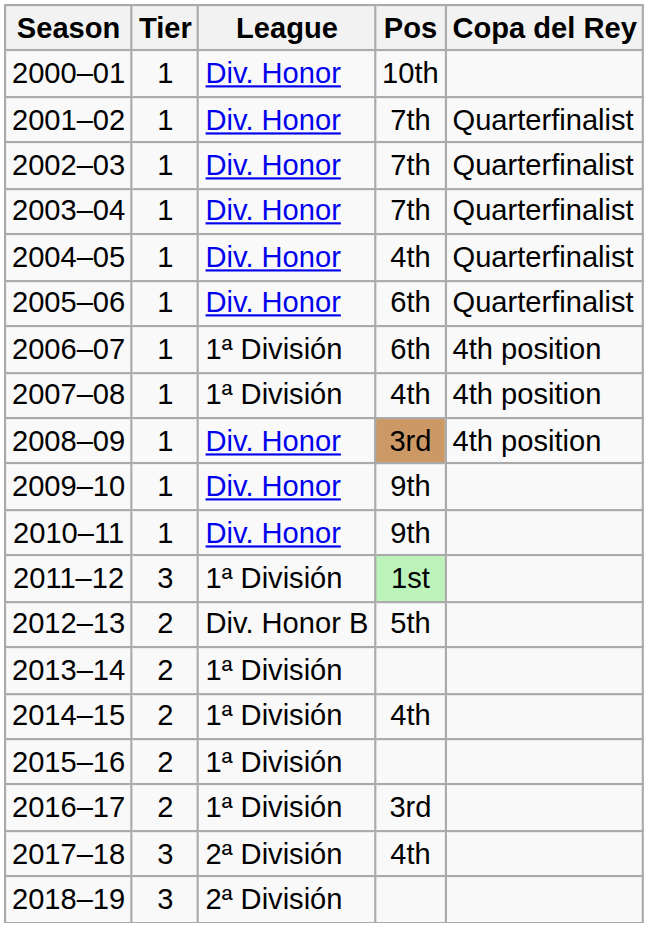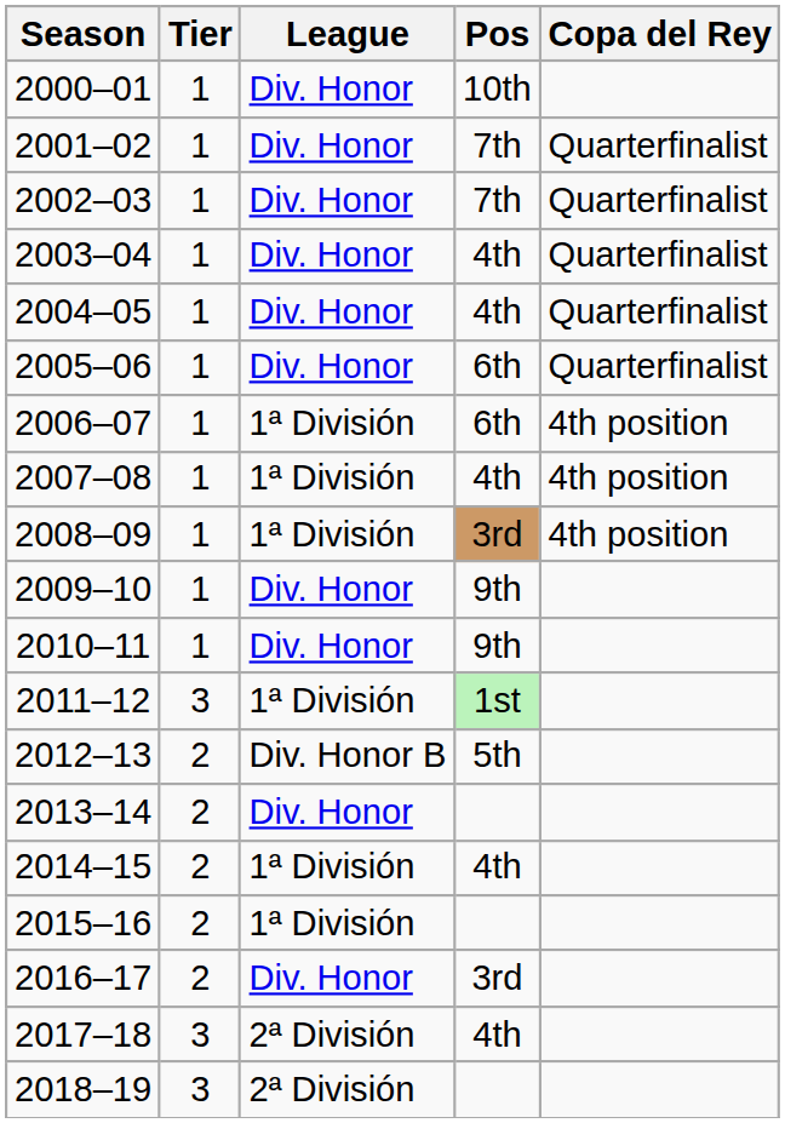2003–04 | Pos: 7th -> 4th
2008–09 | League: Div. Honor -> 1ª División
2013–14 | League: 1ª División -> Div. Honor
2016–17 | League: 1ª División -> Div. Honor
